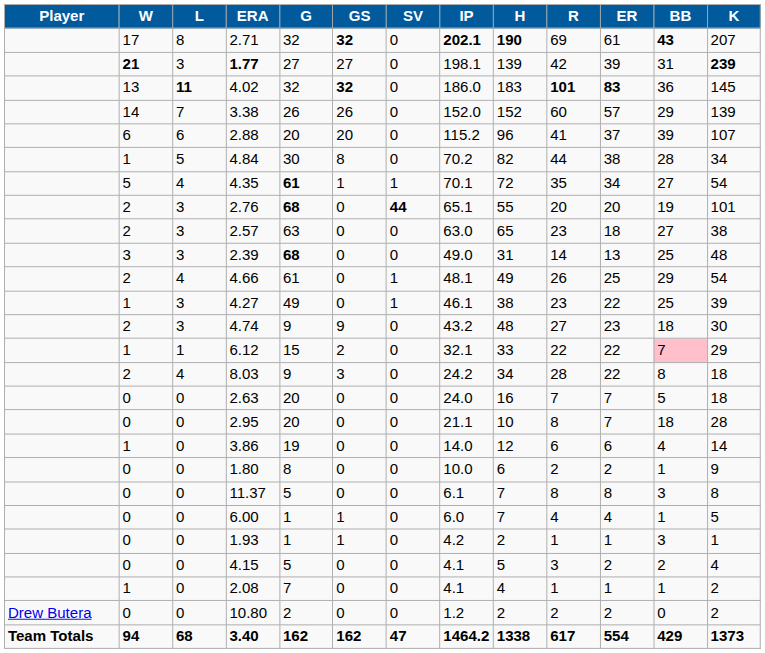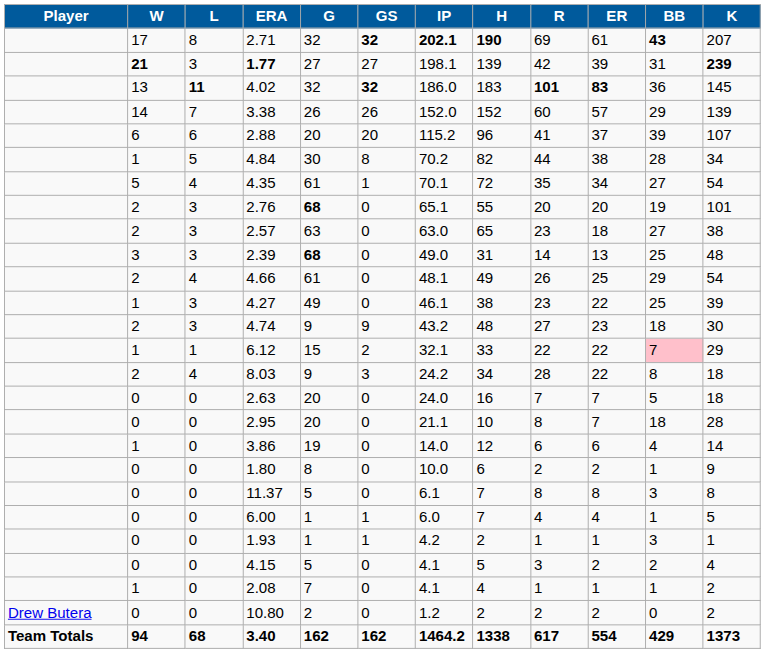- column: SV | 0 | 0 | 0 | 0 | 0 | 0 | 1 | 44 | 0 | 0 | 1 | 1 | 0 | 0 | 0 | 0 | 0 | 0 | 0 | 0 | 0 | 0 | 0 | 0 | 0 | 47
4.35 | G: bold -> normal
